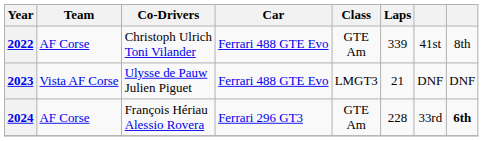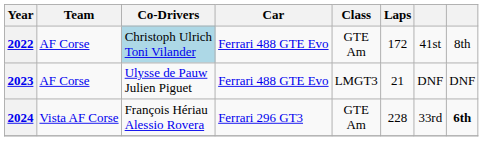2022 | Co-Drivers: no background -> lightblue background
2022 | Laps: 339 -> 172
2023 | Team: Vista AF Corse -> AF Corse
2024 | Team: AF Corse -> Vista AF Corse
